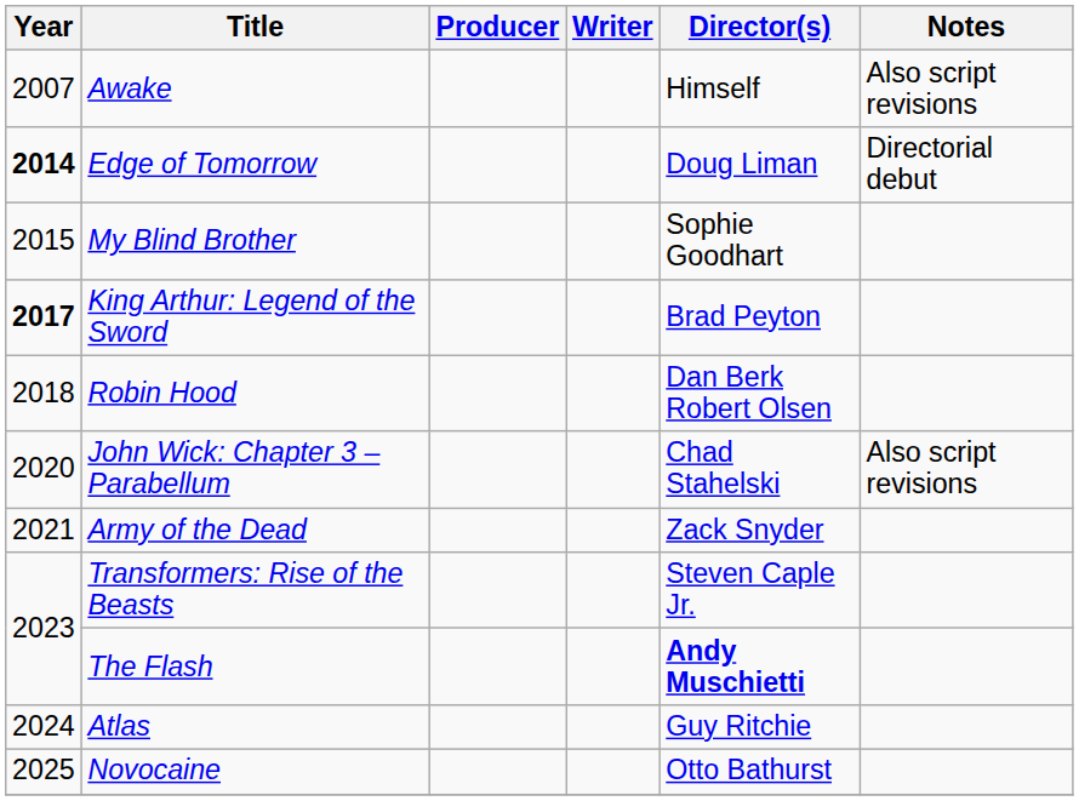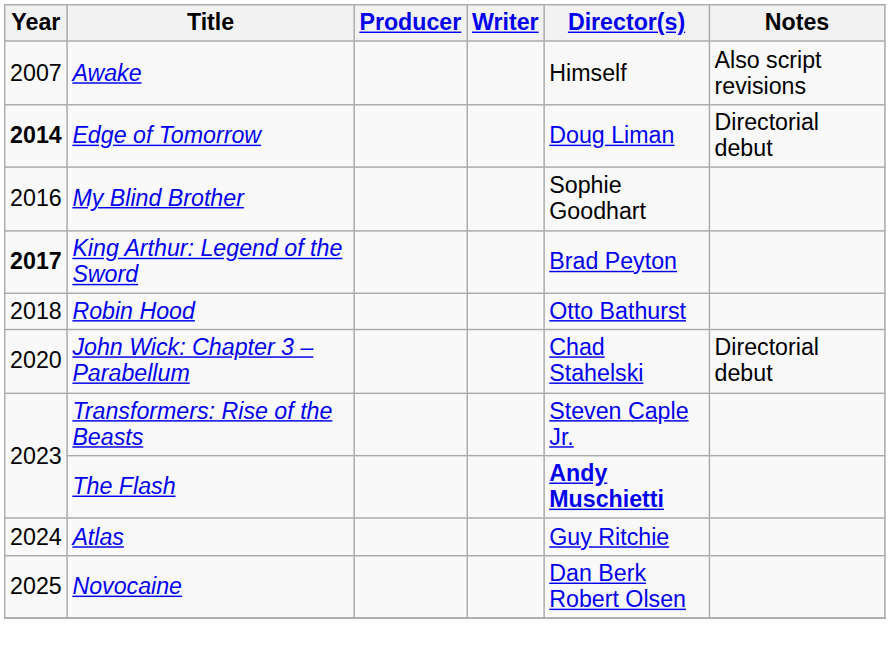My Blind Brother | Year: 2015 -> 2016
Robin Hood | Director(s): Dan Berk Robert Olsen -> Otto Bathurst
John Wick: Chapter 3 – Parabellum | Notes: Also script revisions -> Directorial debut
- row: 2021 | Army of the Dead | Zack Snyder
Novocaine | Director(s): Otto Bathurst -> Dan Berk Robert Olsen
